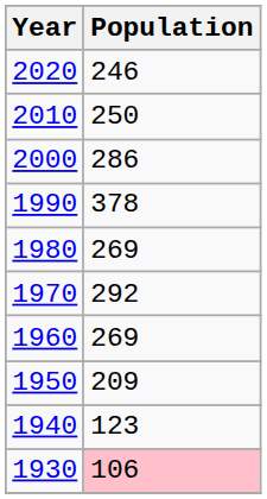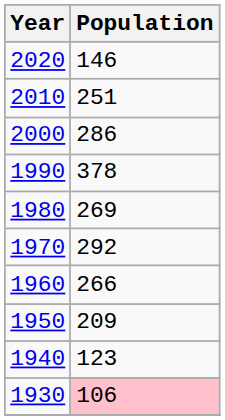2020 | Population: 246 -> 146
2010 | Population: 250 -> 251
1960 | Population: 269 -> 266
